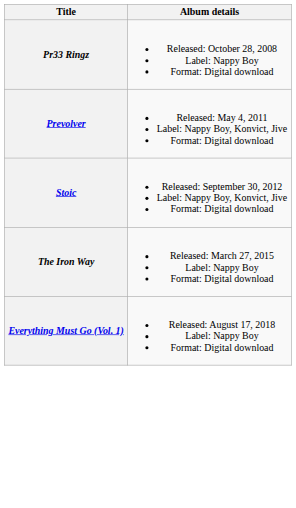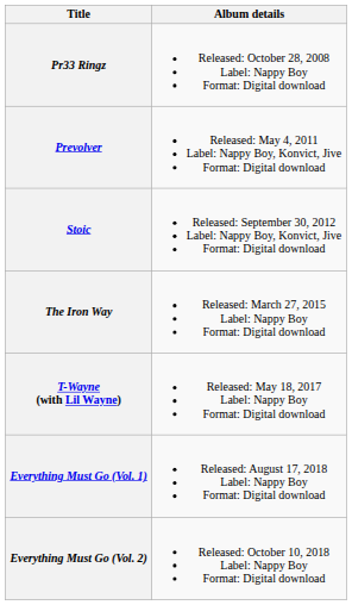+ row: T-Wayne (with Lil Wayne) | Released: May 18, 2017 Label: Nappy Boy Format: Digital download
+ row: Everything Must Go (Vol. 2) | Released: October 10, 2018 Label: Nappy Boy Format: Digital download
